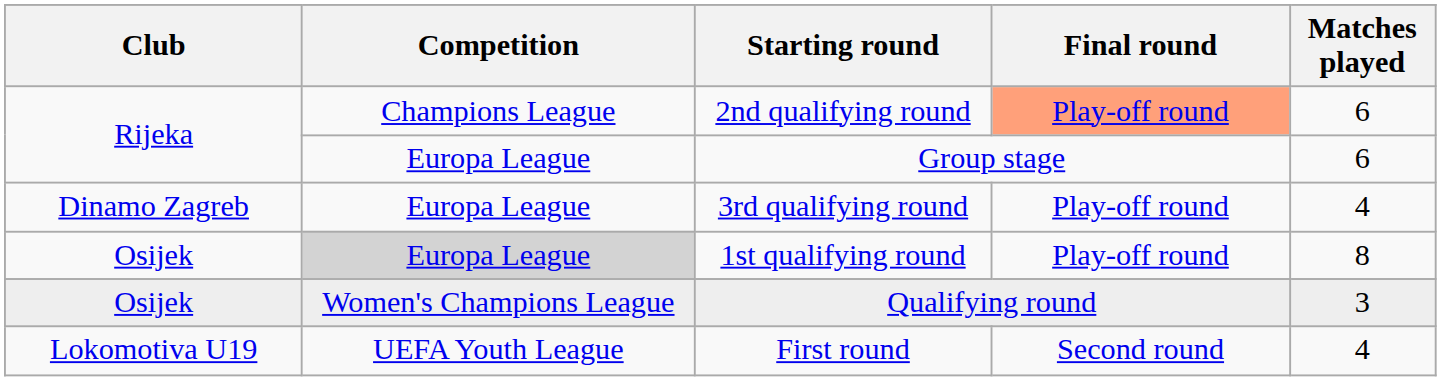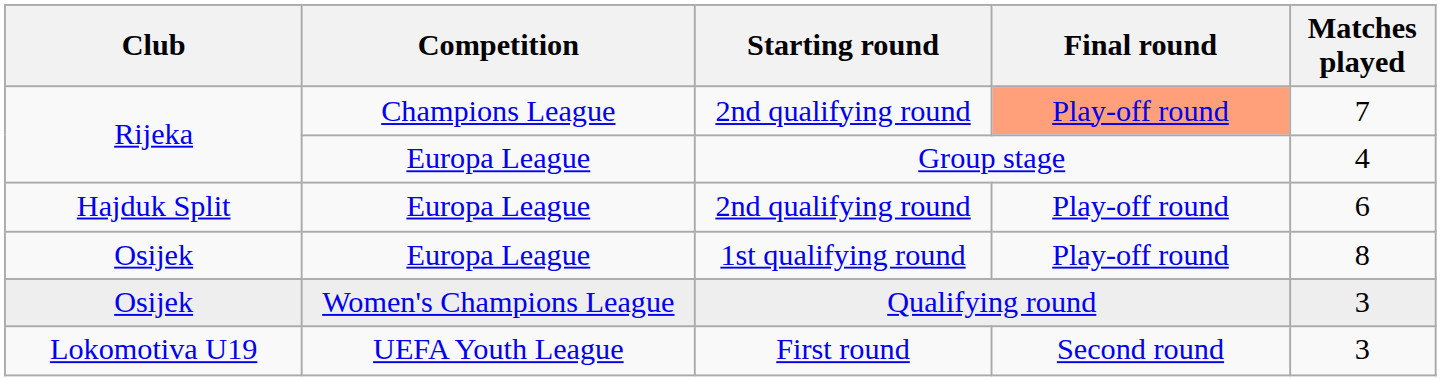Rijeka / 2nd qualifying round | Matches played: 6 -> 7
Group stage | Matches played: 6 -> 4
- row: Dinamo Zagreb | Europa League | 3rd qualifying round | Play-off round | 4
+ row: Hajduk Split | Europa League | 2nd qualifying round | Play-off round | 6
1st qualifying round | Competition: lightgrey background -> no background
First round | Matches played: 4 -> 3
